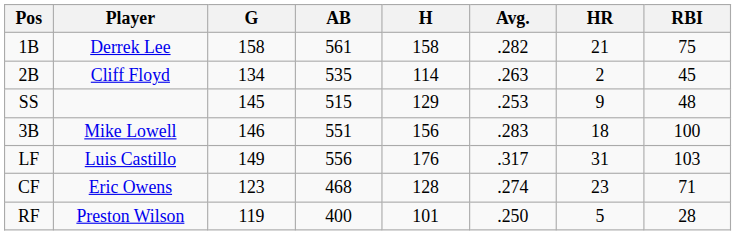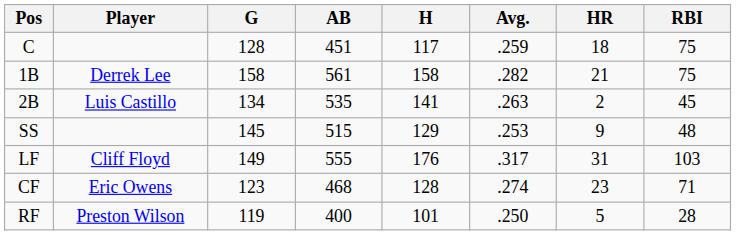+ row: C | 128 | 451 | 117 | .259 | 18 | 75
2B | Player: Cliff Floyd -> Luis Castillo
2B | H: 114 -> 141
- row: 3B | Mike Lowell | 146 | 551 | 156 | .283 | 18 | 100
LF | Player: Luis Castillo -> Cliff Floyd
LF | AB: 556 -> 555
